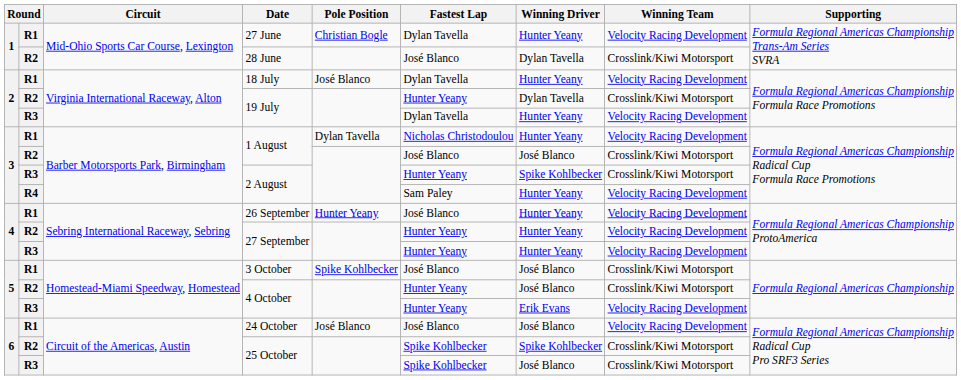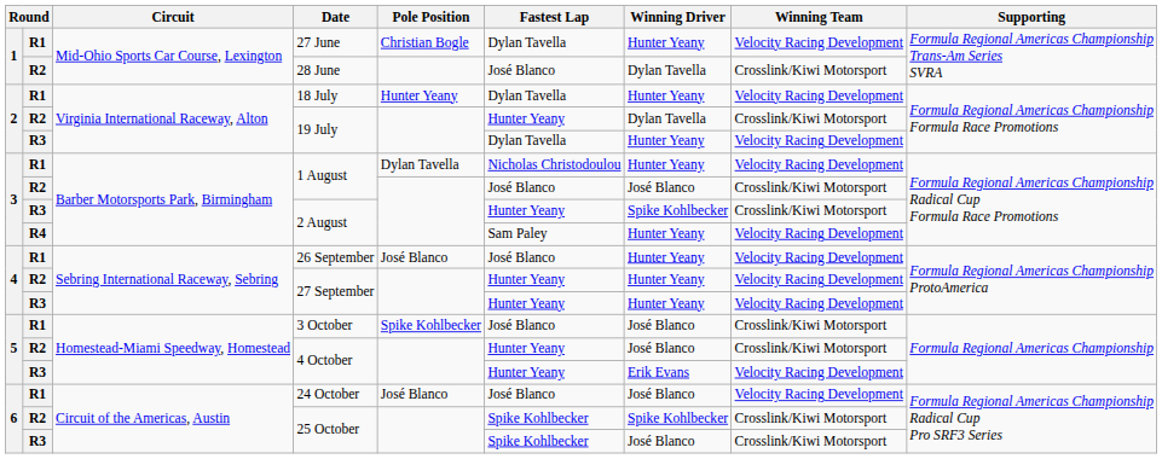18 July | Pole Position: José Blanco -> Hunter Yeany
26 September | Pole Position: Hunter Yeany -> José Blanco
